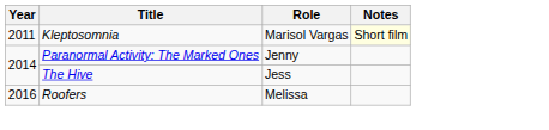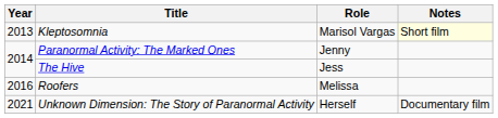Kleptosomnia | Year: 2011 -> 2013
+ row: 2021 | Unknown Dimension: The Story of Paranormal Activity | Herself | Documentary film
